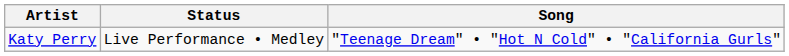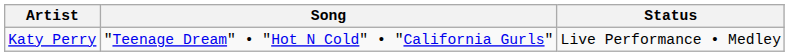columns swapped: Song <-> Status
